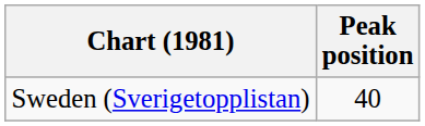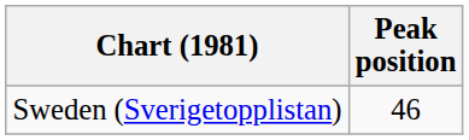Sweden (Sverigetopplistan) | Peak position: 40 -> 46
